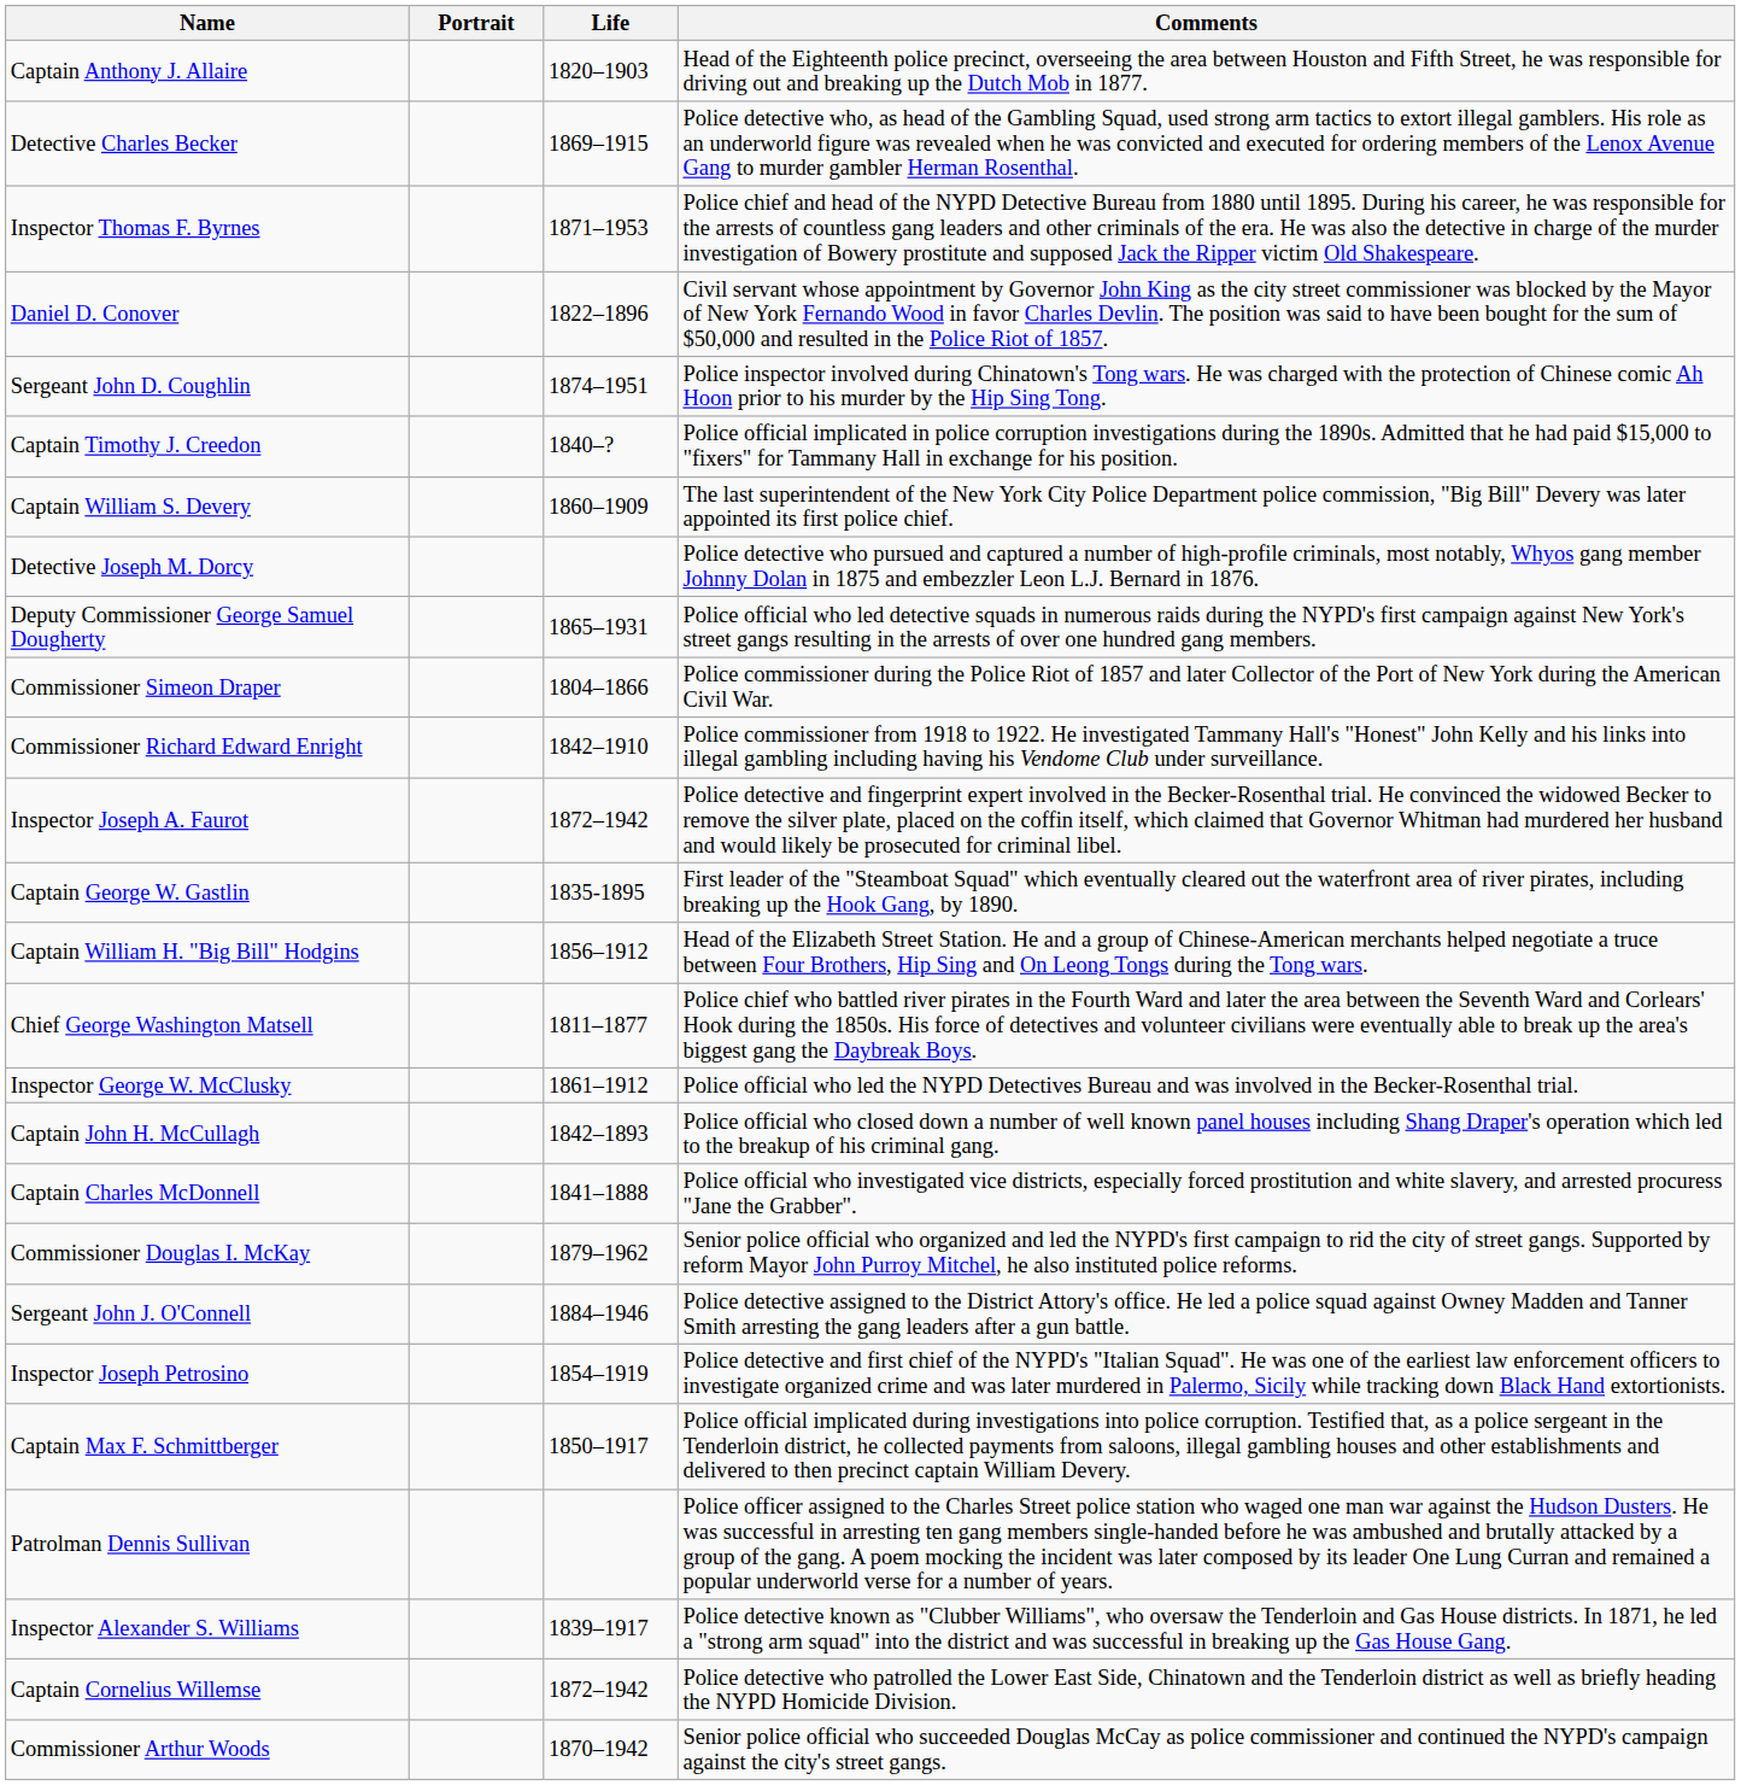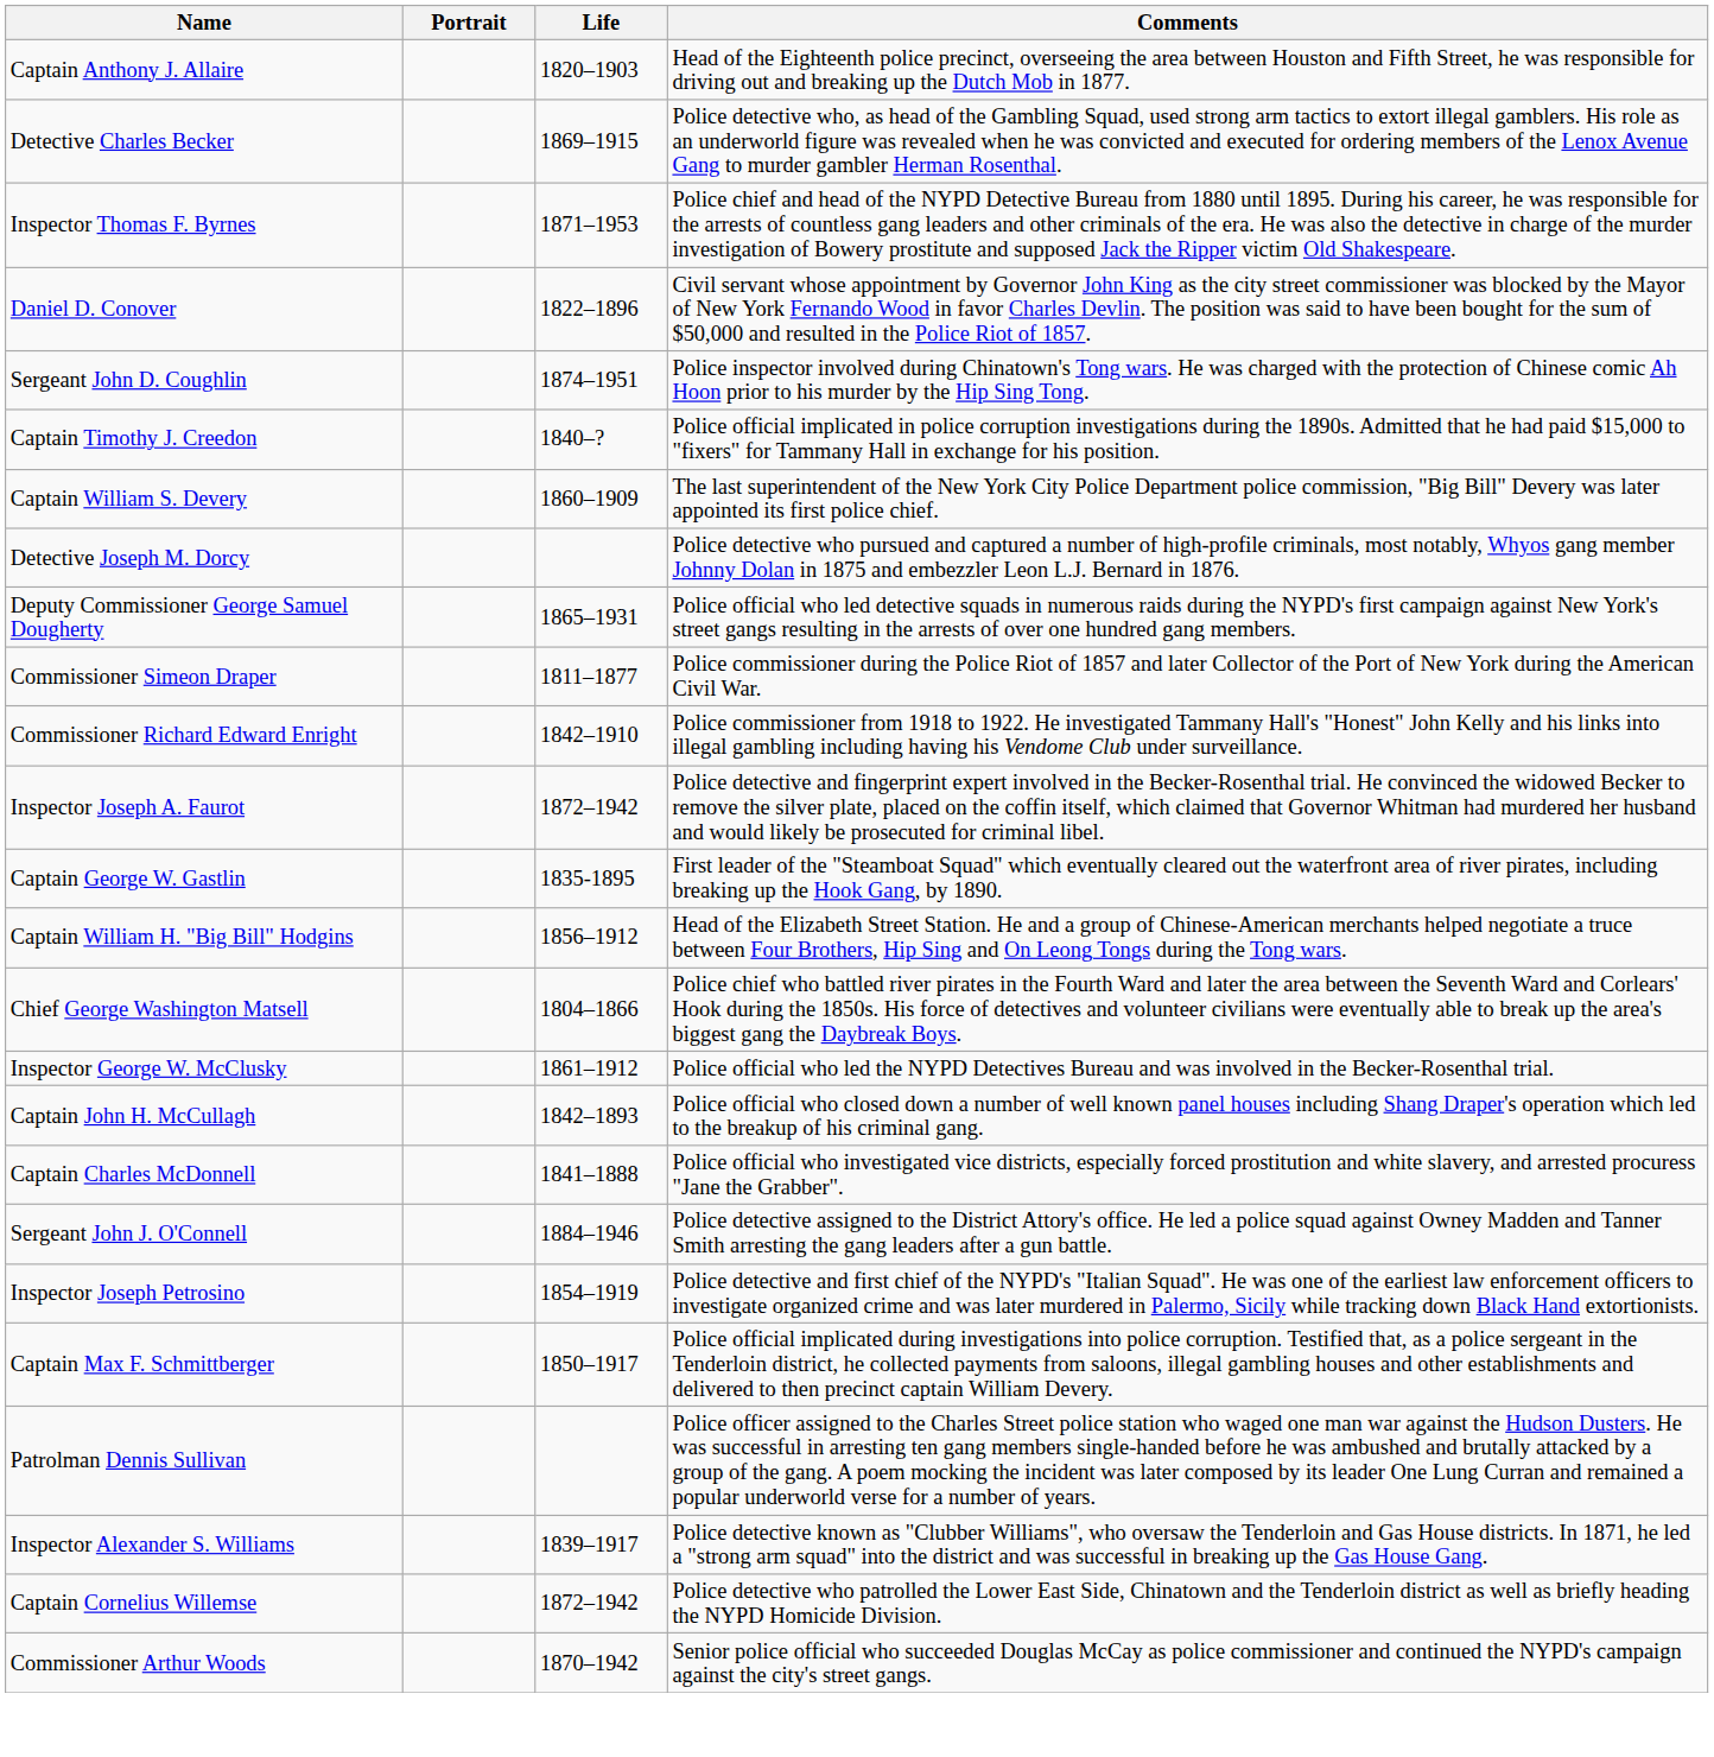Commissioner Simeon Draper | Life: 1804–1866 -> 1811–1877
Chief George Washington Matsell | Life: 1811–1877 -> 1804–1866
- row: Commissioner Douglas I. McKay | 1879–1962 | Senior police official who organized and led the NYPD's first campaign to rid the city of street gangs. Supported by reform Mayor John Purroy Mitchel, he also instituted police reforms.
